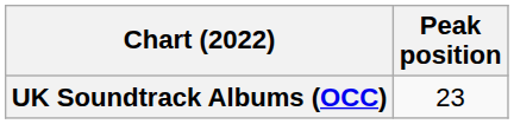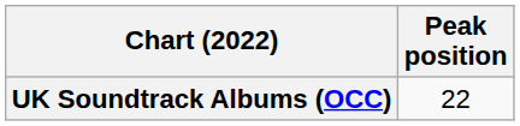UK Soundtrack Albums (OCC) | Peak position: 23 -> 22
